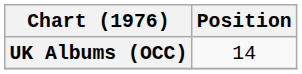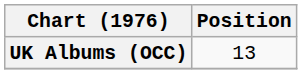UK Albums (OCC) | Position: 14 -> 13
